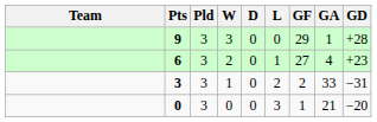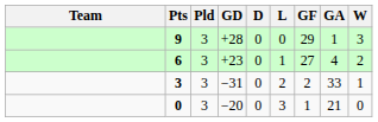columns swapped: W <-> GD
